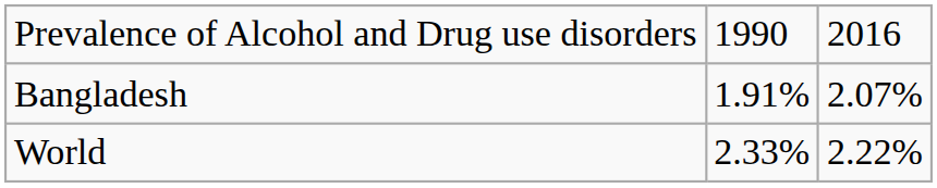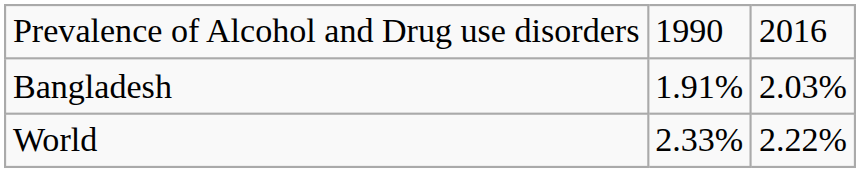Bangladesh | column 3: 2.07% -> 2.03%
